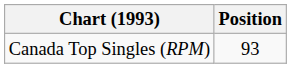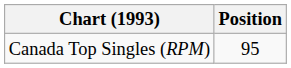Canada Top Singles (RPM) | Position: 93 -> 95
